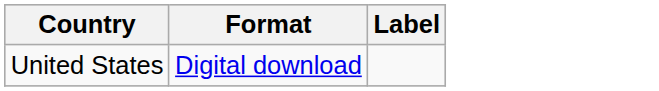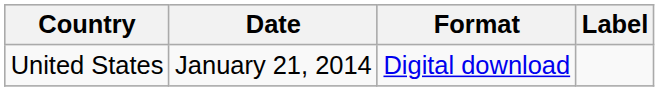+ column: Date | January 21, 2014
